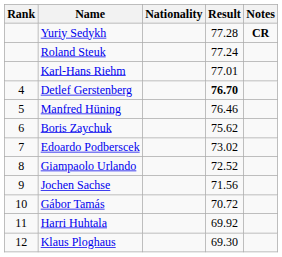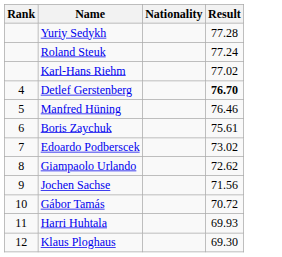- column: Notes | CR
Karl-Hans Riehm | Result: 77.01 -> 77.02
Boris Zaychuk | Result: 75.62 -> 75.61
Giampaolo Urlando | Result: 72.52 -> 72.62
Harri Huhtala | Result: 69.92 -> 69.93
